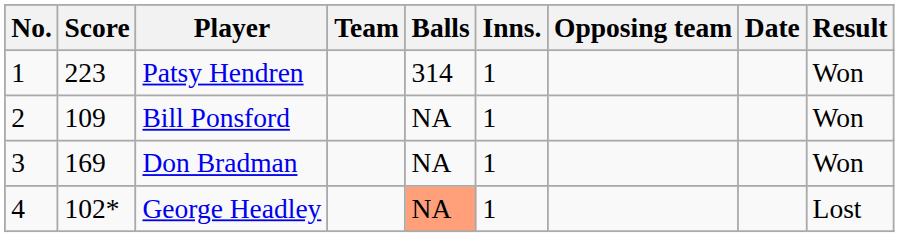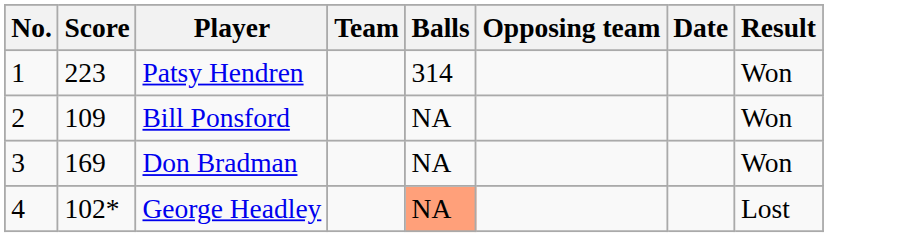- column: Inns. | 1 | 1 | 1 | 1
